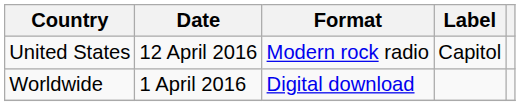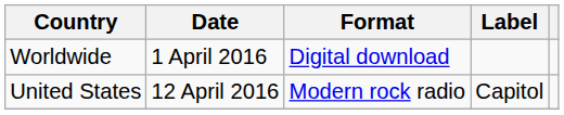rows swapped: Worldwide <-> United States
